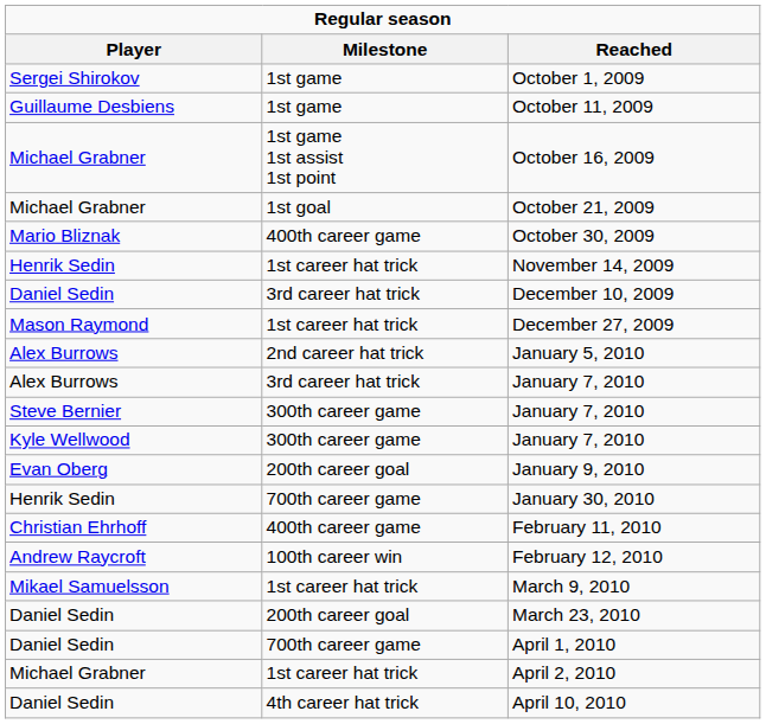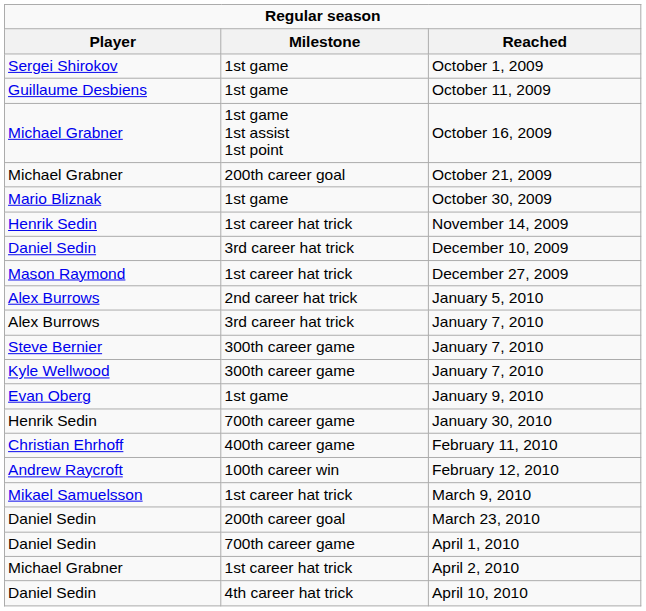October 21, 2009 | Milestone: 1st goal -> 200th career goal
October 30, 2009 | Milestone: 400th career game -> 1st game
January 9, 2010 | Milestone: 200th career goal -> 1st game
